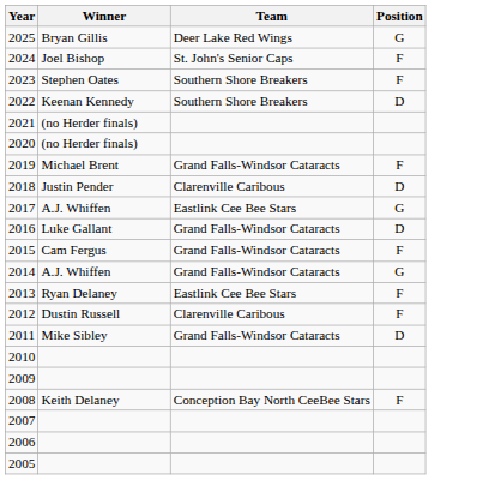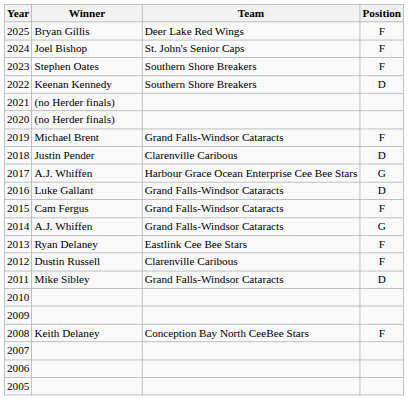2025 | Position: G -> F
2017 | Team: Eastlink Cee Bee Stars -> Harbour Grace Ocean Enterprise Cee Bee Stars
